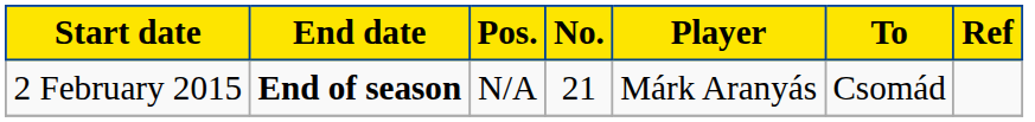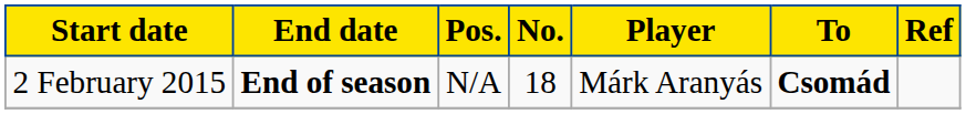2 February 2015 | No.: 21 -> 18
2 February 2015 | To: normal -> bold
